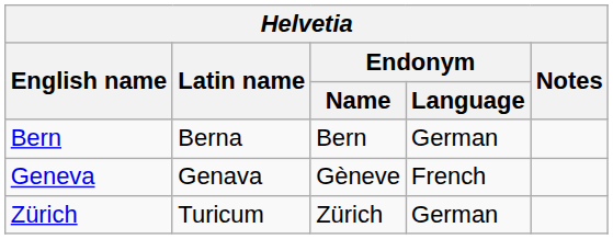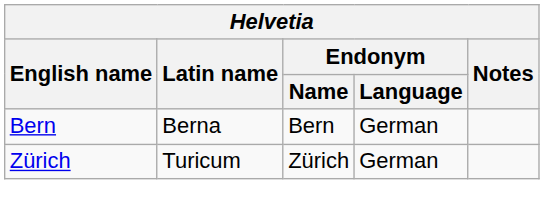- row: Geneva | Genava | Gèneve | French
